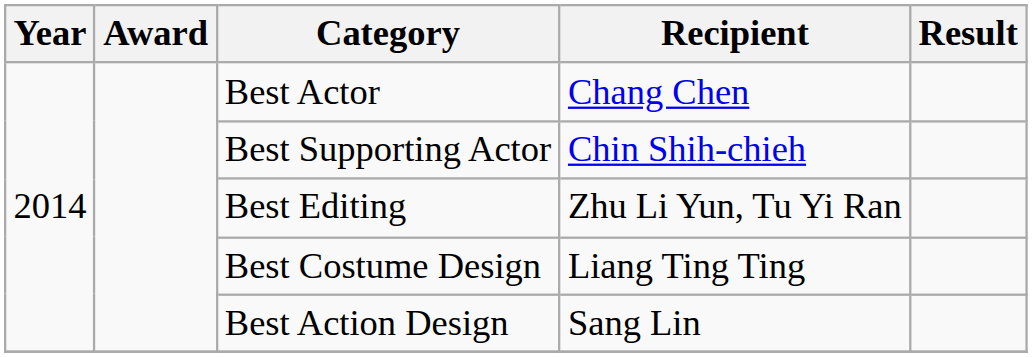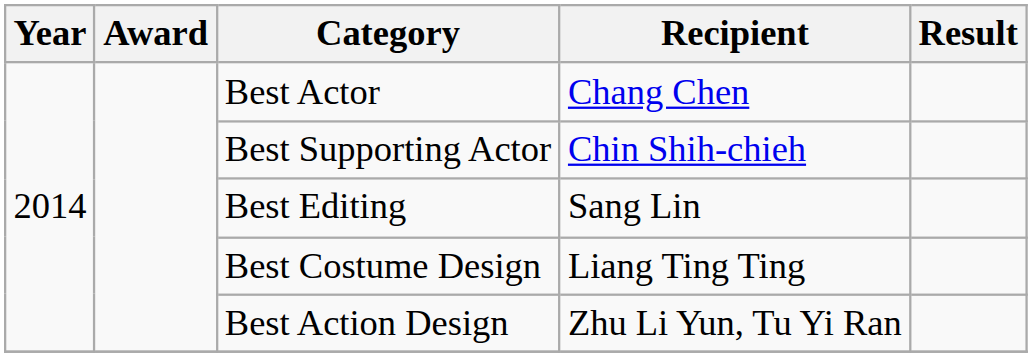Best Editing | Recipient: Zhu Li Yun, Tu Yi Ran -> Sang Lin
Best Action Design | Recipient: Sang Lin -> Zhu Li Yun, Tu Yi Ran
